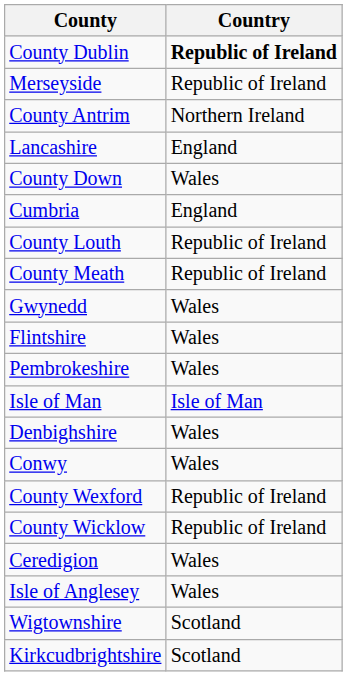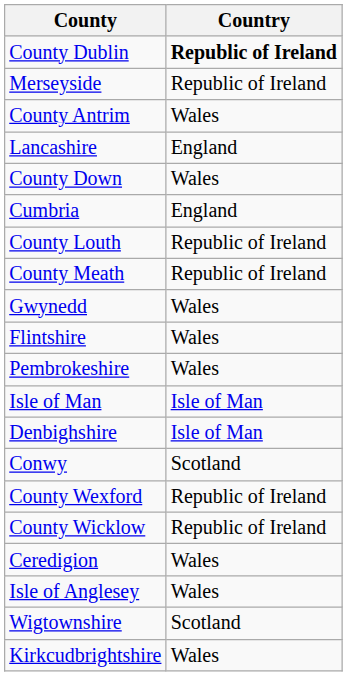County Antrim | Country: Northern Ireland -> Wales
Denbighshire | Country: Wales -> Isle of Man
Conwy | Country: Wales -> Scotland
Kirkcudbrightshire | Country: Scotland -> Wales
